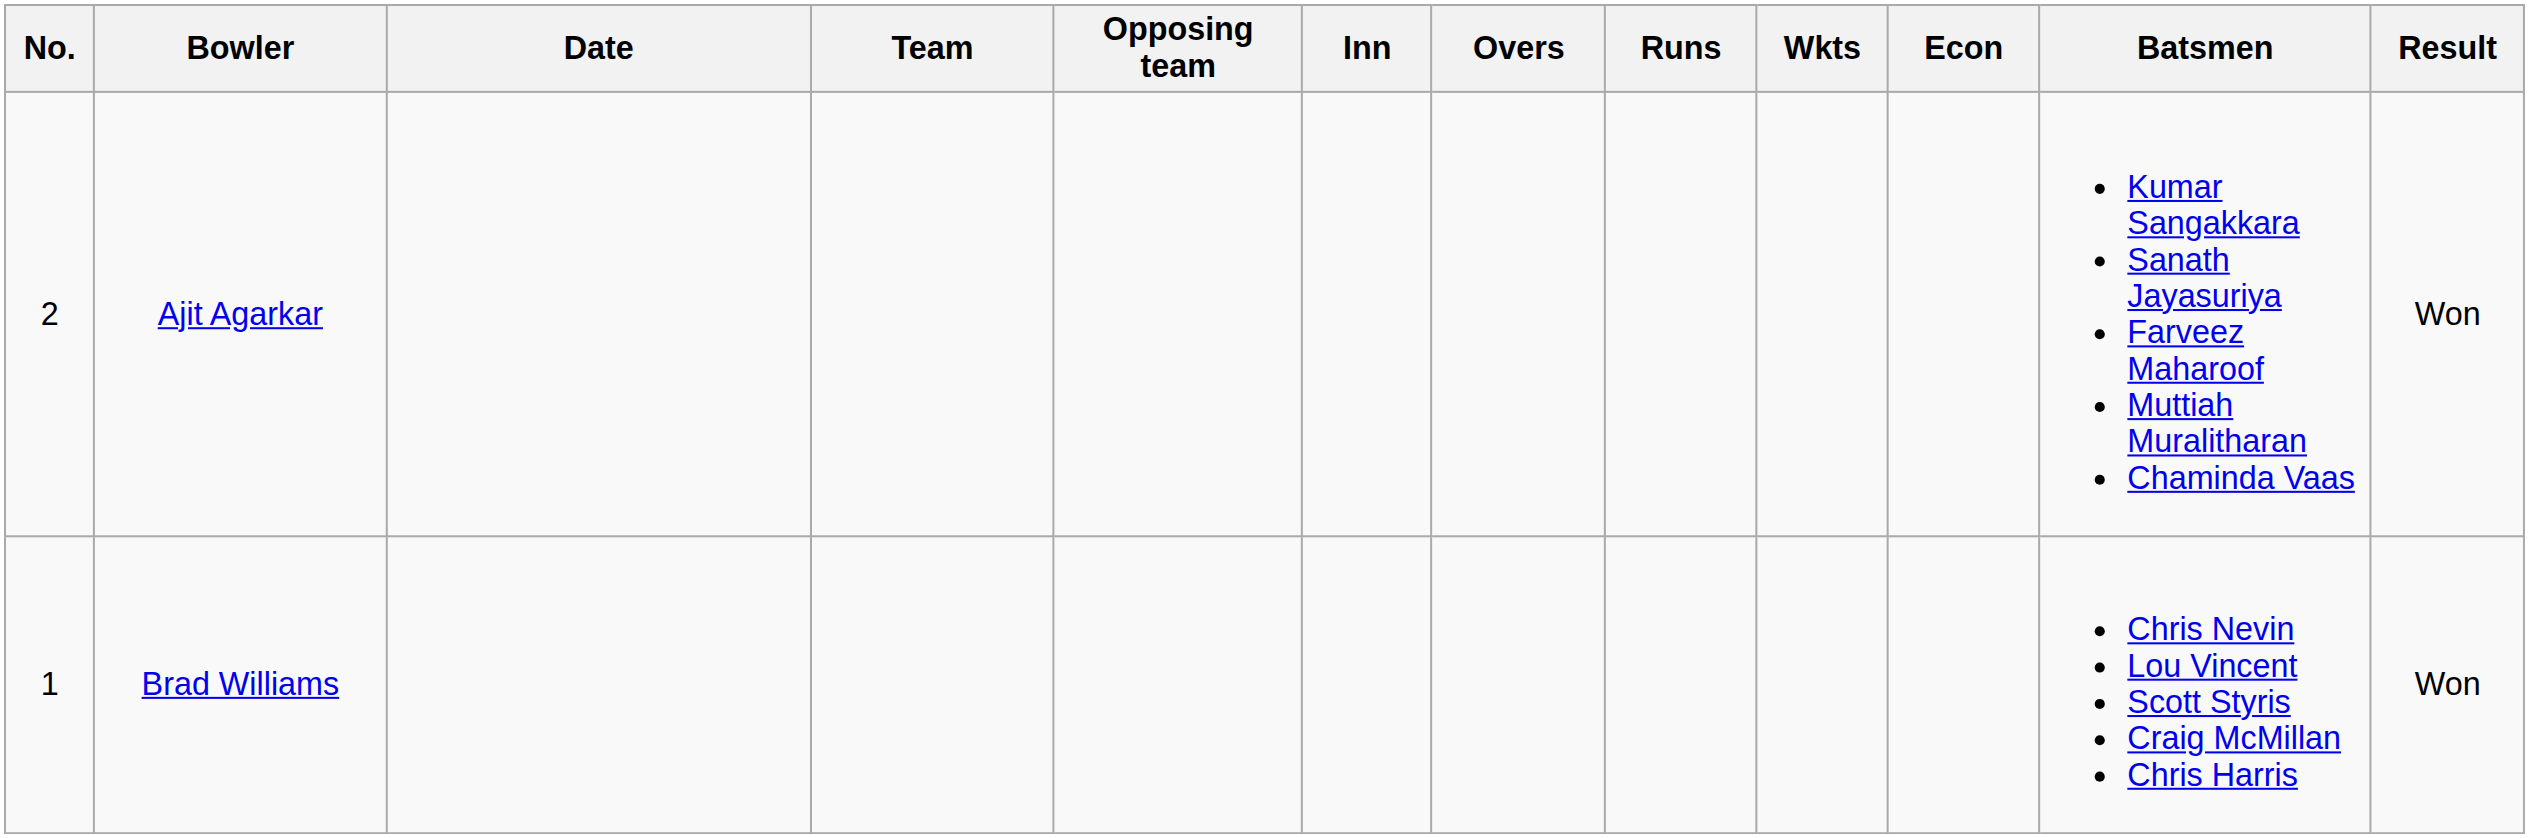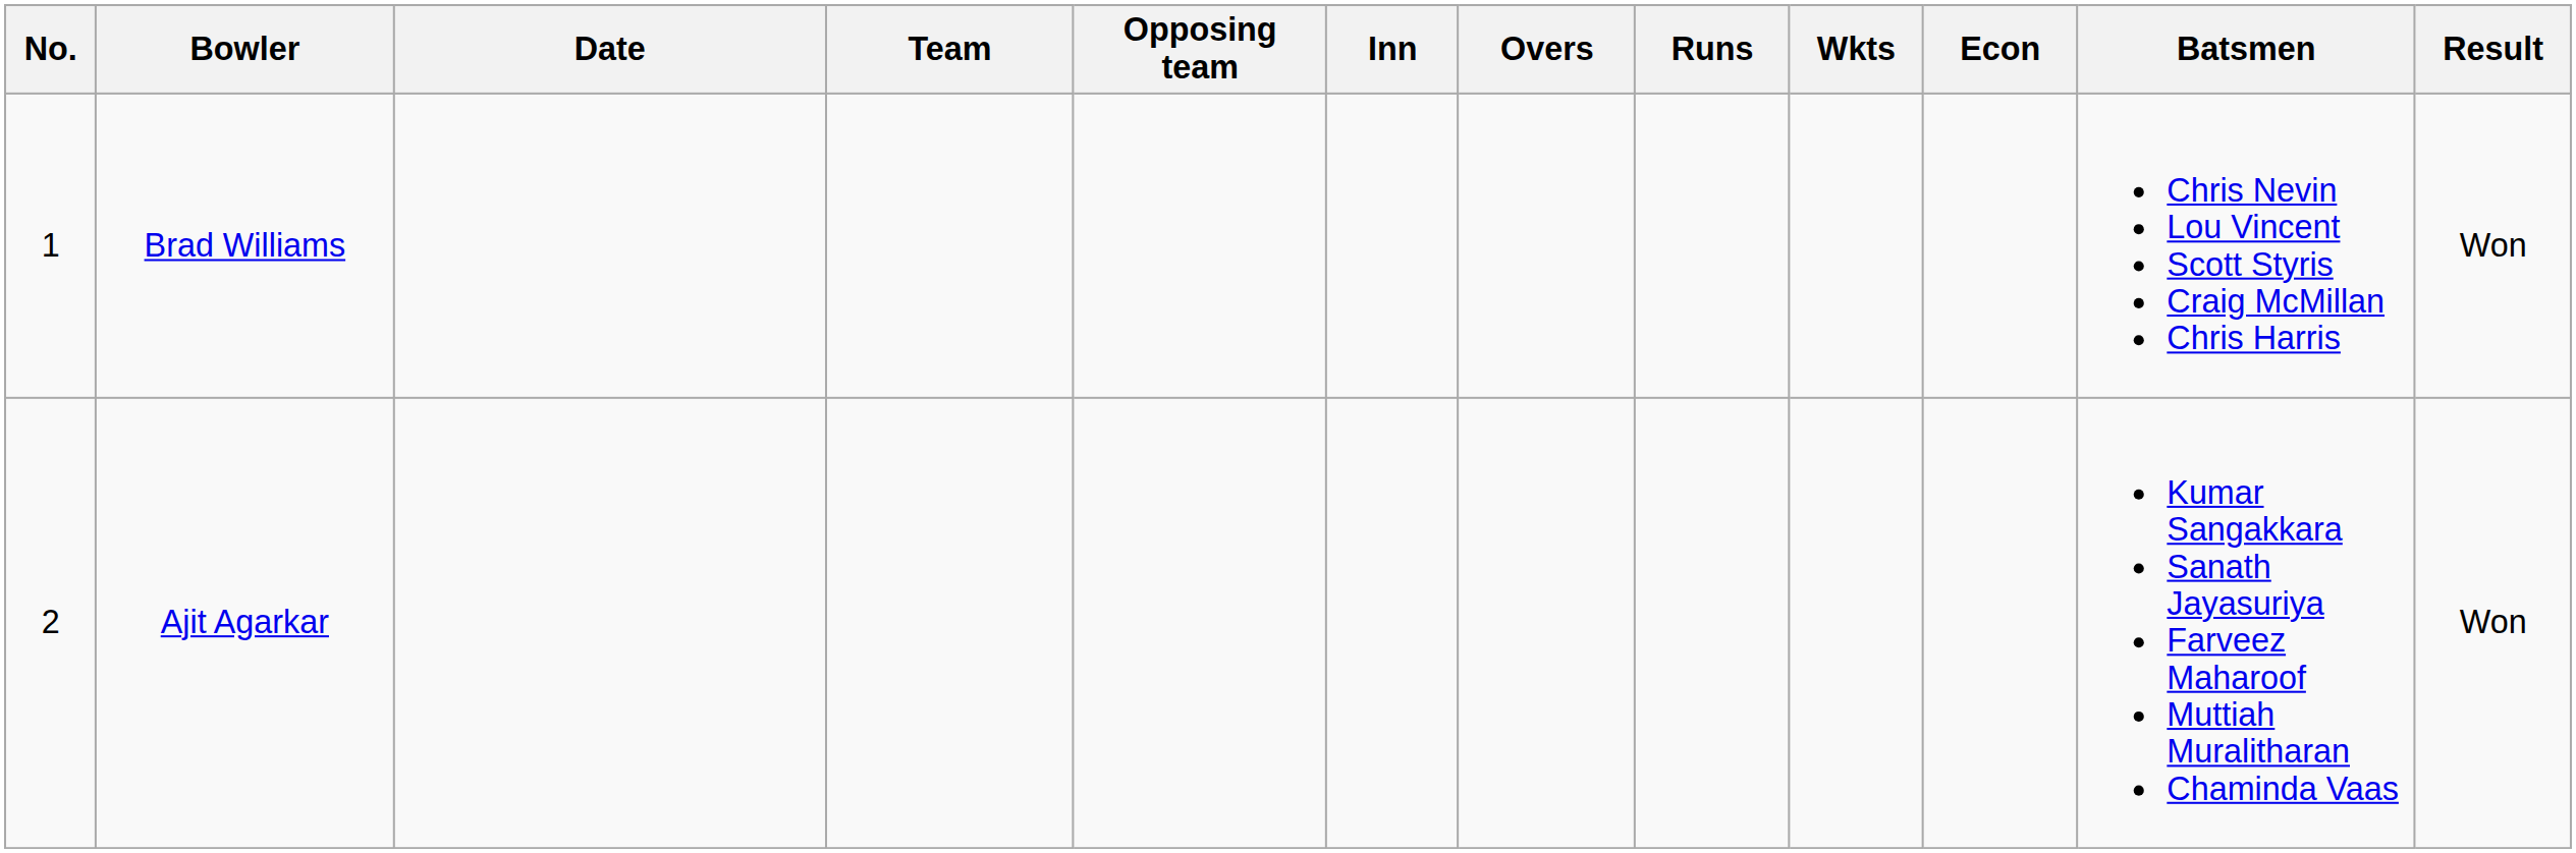rows swapped: Brad Williams <-> Ajit Agarkar
